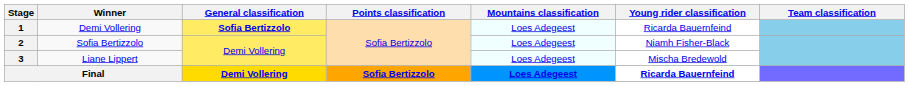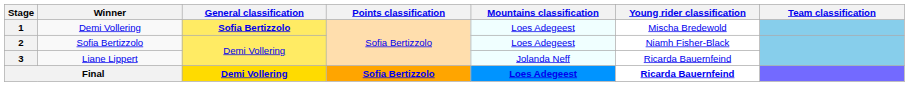1 | Young rider classification: Ricarda Bauernfeind -> Mischa Bredewold
3 | Mountains classification: Loes Adegeest -> Jolanda Neff
3 | Young rider classification: Mischa Bredewold -> Ricarda Bauernfeind
